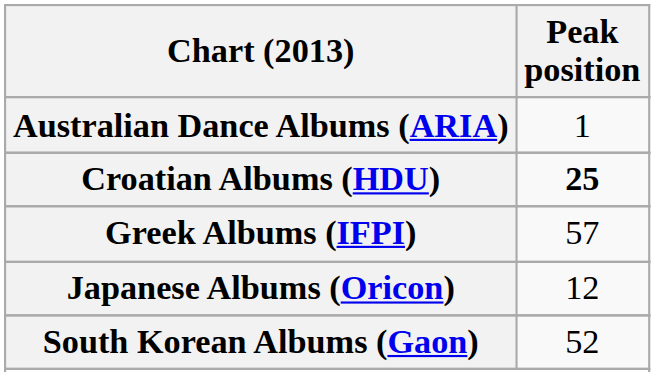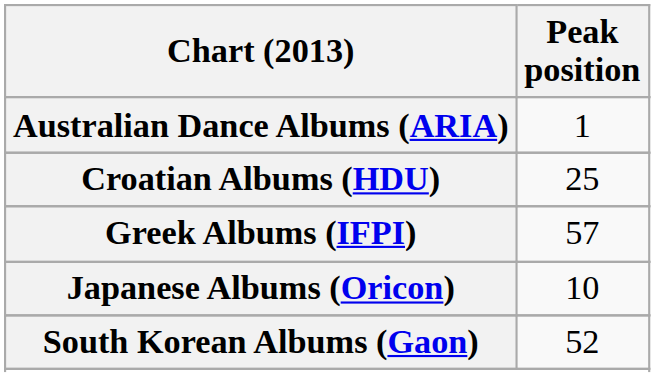Croatian Albums (HDU) | Peak position: bold -> normal
Japanese Albums (Oricon) | Peak position: 12 -> 10
